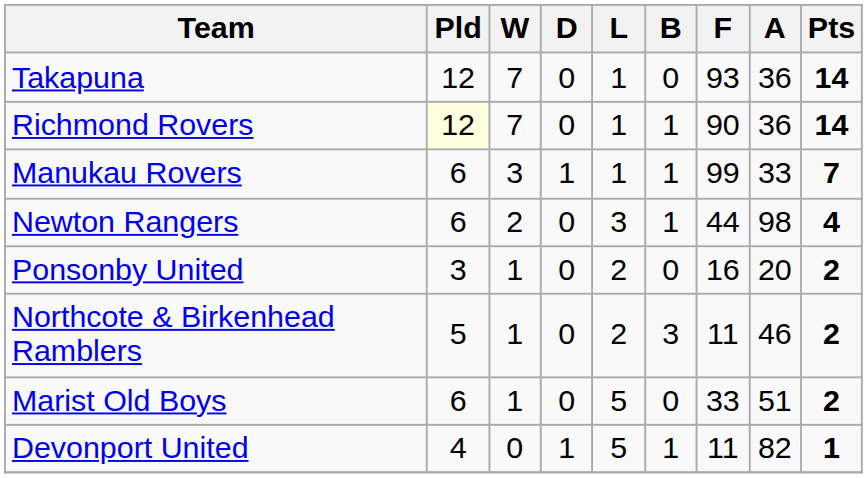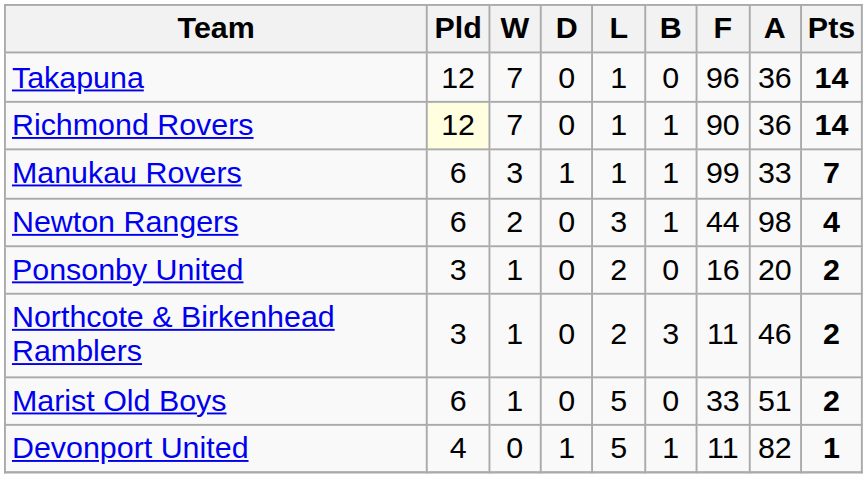Takapuna | F: 93 -> 96
Northcote & Birkenhead Ramblers | Pld: 5 -> 3
